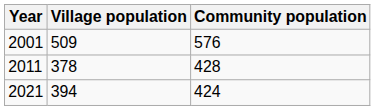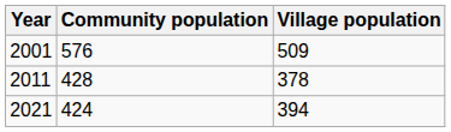columns swapped: Village population <-> Community population
